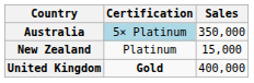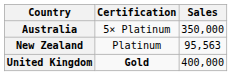Australia | Certification: lightblue background -> no background
New Zealand | Sales: 15,000 -> 95,563
